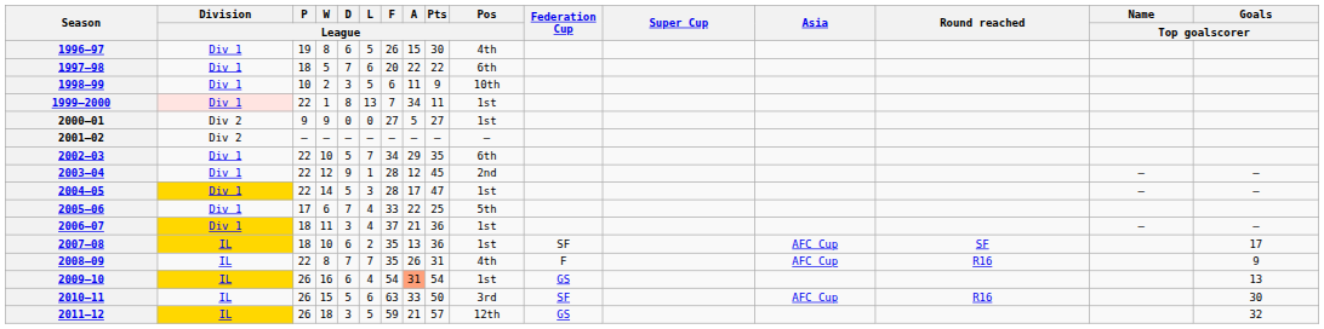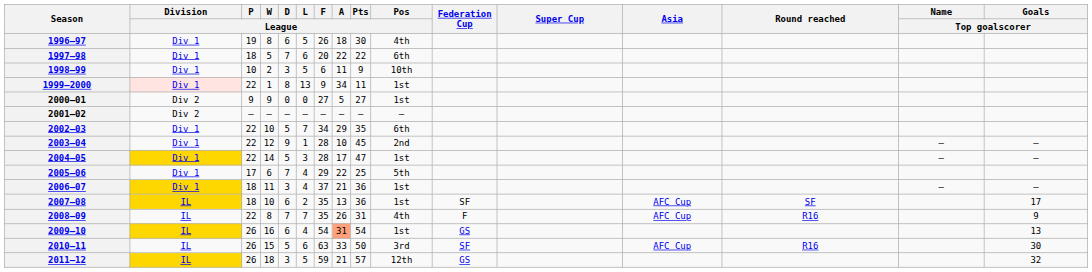1996–97 | A / League: 15 -> 18
1999–2000 | F / League: 7 -> 9
2003–04 | A / League: 12 -> 10
2005–06 | F / League: 33 -> 29
